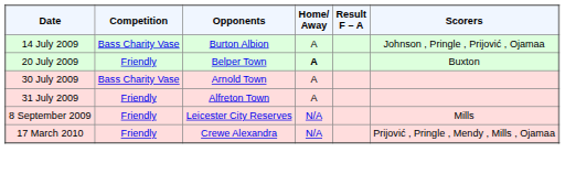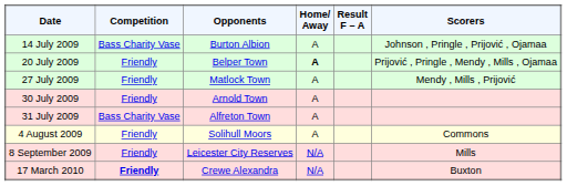20 July 2009 | Scorers: Buxton -> Prijović , Pringle , Mendy , Mills , Ojamaa
+ row: 27 July 2009 | Friendly | Matlock Town | A | Mendy , Mills , Prijović
30 July 2009 | Competition: Bass Charity Vase -> Friendly
31 July 2009 | Competition: Friendly -> Bass Charity Vase
+ row: 4 August 2009 | Friendly | Solihull Moors | A | Commons
17 March 2010 | Competition: normal -> bold
17 March 2010 | Scorers: Prijović , Pringle , Mendy , Mills , Ojamaa -> Buxton
